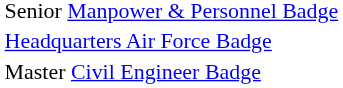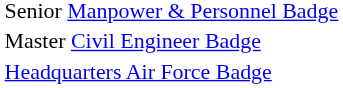rows swapped: Master Civil Engineer Badge <-> Headquarters Air Force Badge
